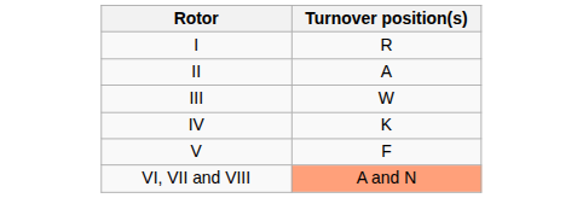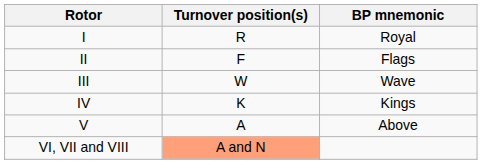+ column: BP mnemonic | Royal | Flags | Wave | Kings | Above
II | Turnover position(s): A -> F
V | Turnover position(s): F -> A
